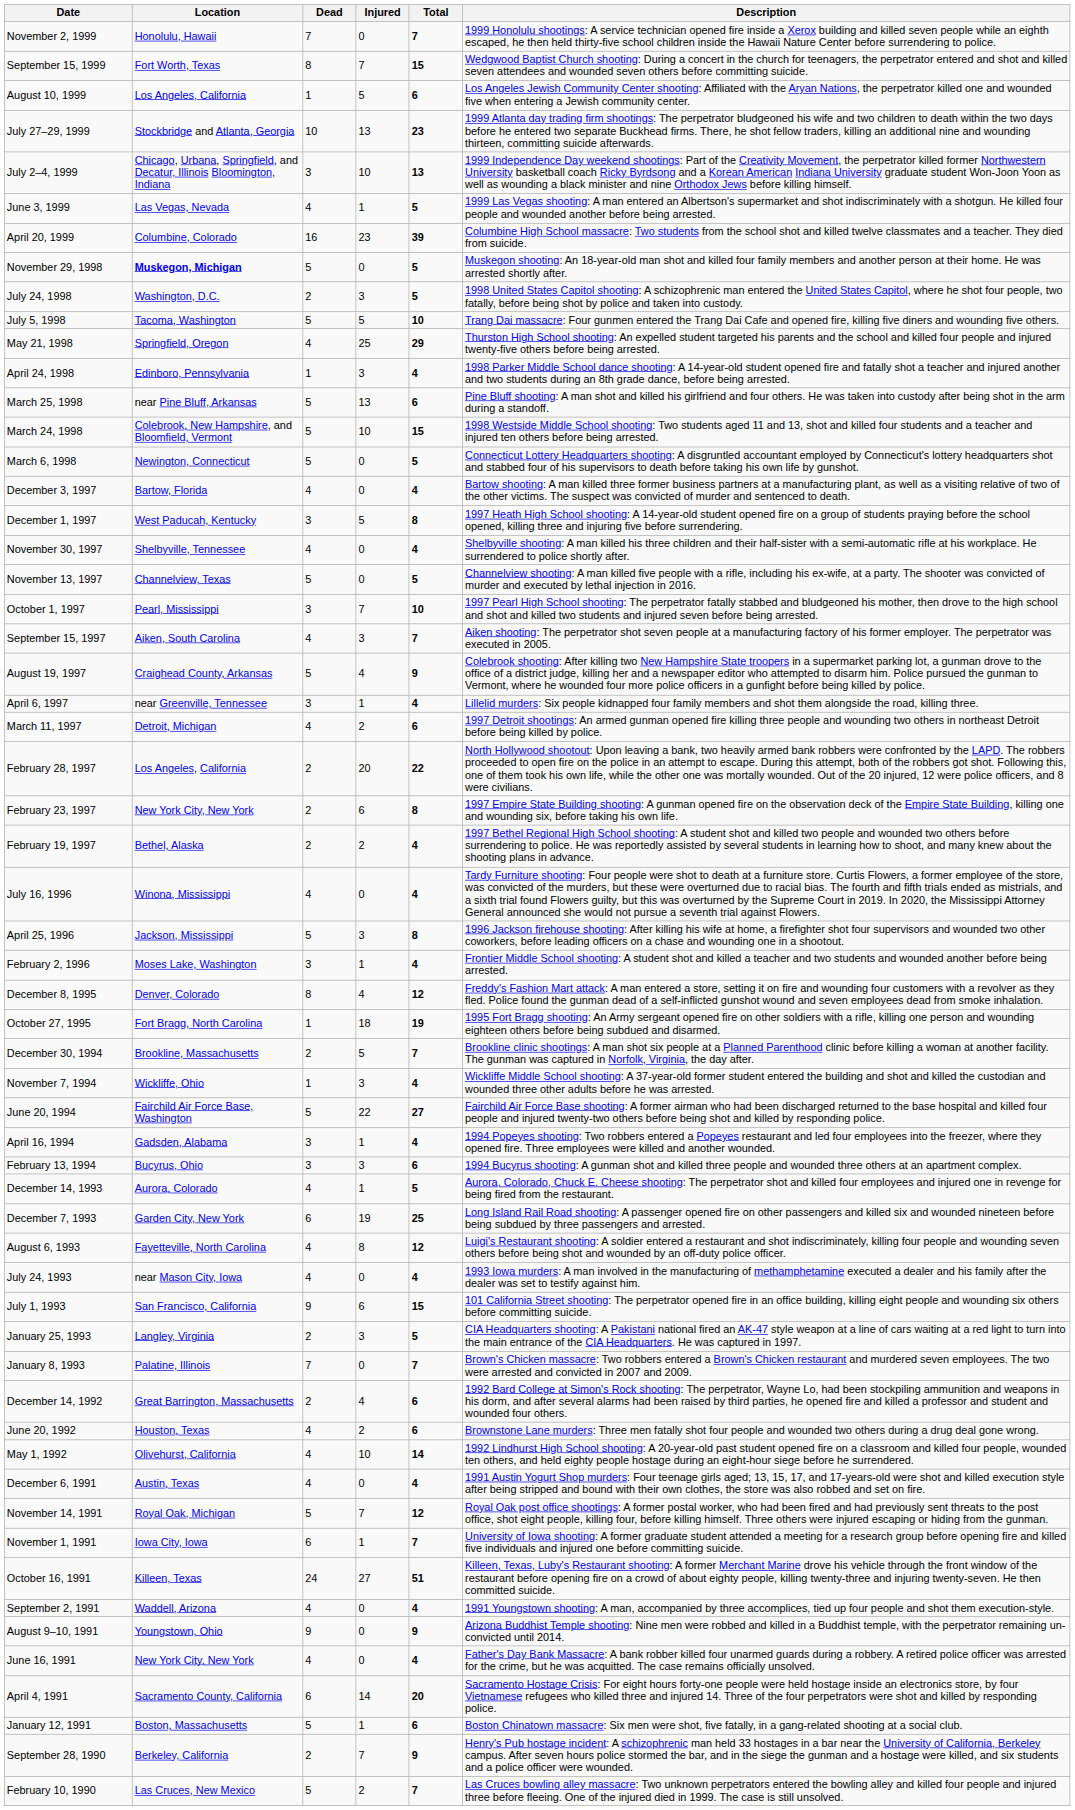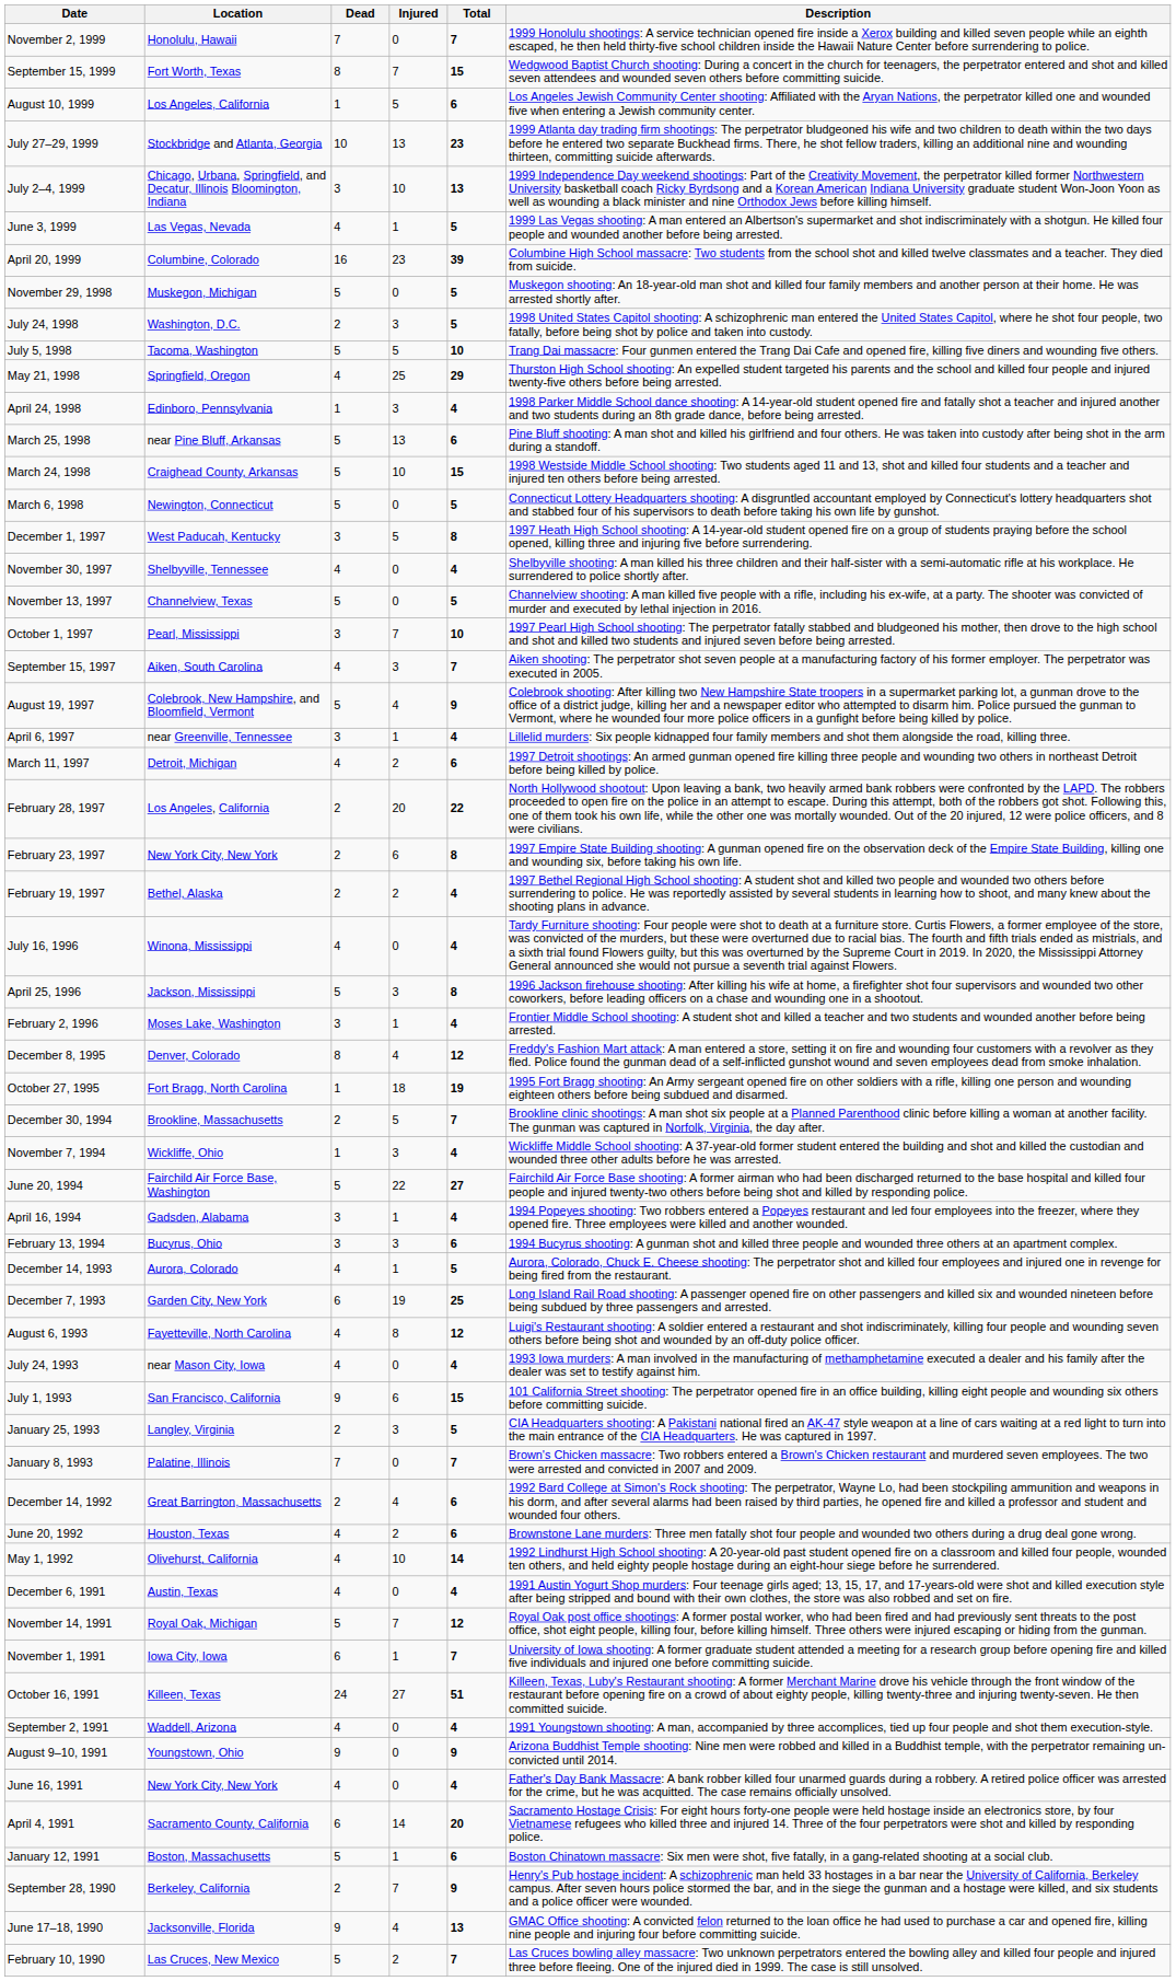November 29, 1998 | Location: bold -> normal
March 24, 1998 | Location: Colebrook, New Hampshire, and Bloomfield, Vermont -> Craighead County, Arkansas
- row: December 3, 1997 | Bartow, Florida | 4 | 0 | 4 | Bartow shooting: A man killed three former business partners at a manufacturing plant, as well as a visiting relative of two of the other victims. The suspect was convicted of murder and sentenced to death.
August 19, 1997 | Location: Craighead County, Arkansas -> Colebrook, New Hampshire, and Bloomfield, Vermont
+ row: June 17–18, 1990 | Jacksonville, Florida | 9 | 4 | 13 | GMAC Office shooting: A convicted felon returned to the loan office he had used to purchase a car and opened fire, killing nine people and injuring four before committing suicide.
